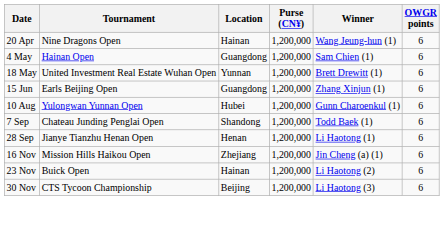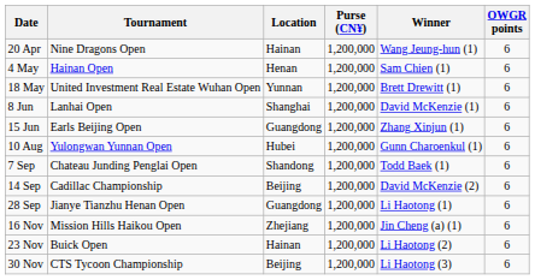4 May | Location: Guangdong -> Henan
+ row: 8 Jun | Lanhai Open | Shanghai | 1,200,000 | David McKenzie (1) | 6
+ row: 14 Sep | Cadillac Championship | Beijing | 1,200,000 | David McKenzie (2) | 6
28 Sep | Location: Henan -> Guangdong
